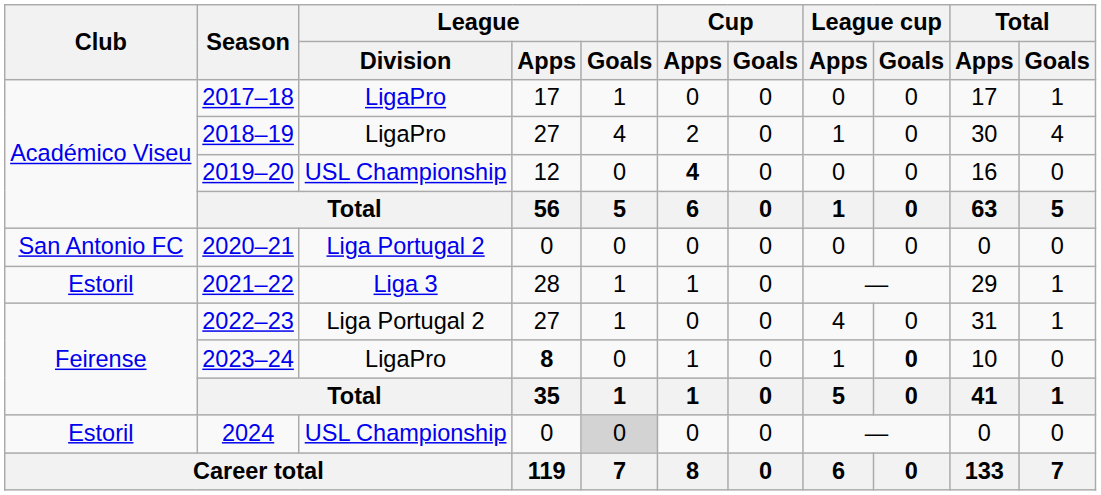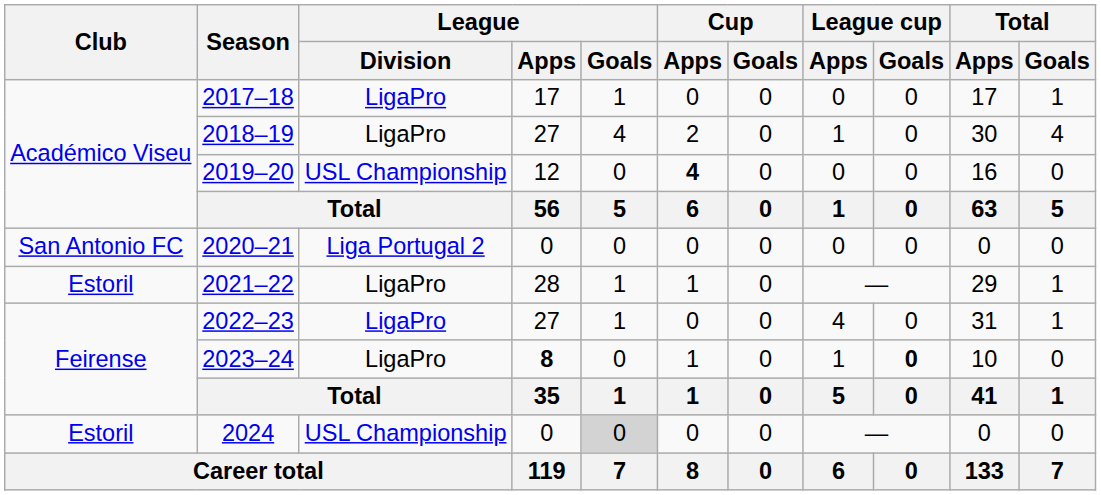2021–22 | League / Division: Liga 3 -> LigaPro
2022–23 | League / Division: Liga Portugal 2 -> LigaPro
